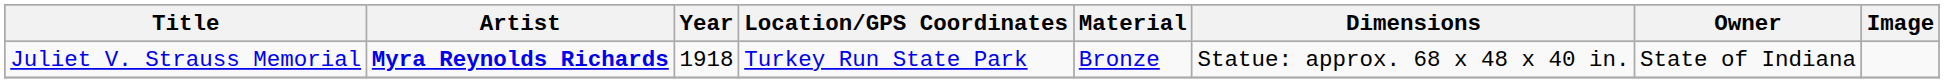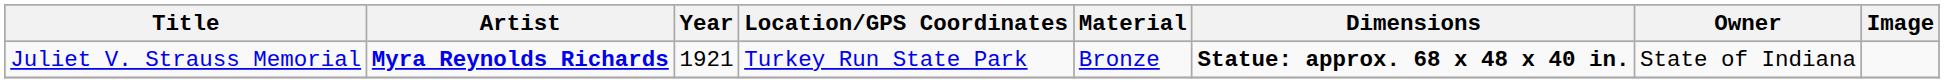Juliet V. Strauss Memorial | Year: 1918 -> 1921
Juliet V. Strauss Memorial | Dimensions: normal -> bold
